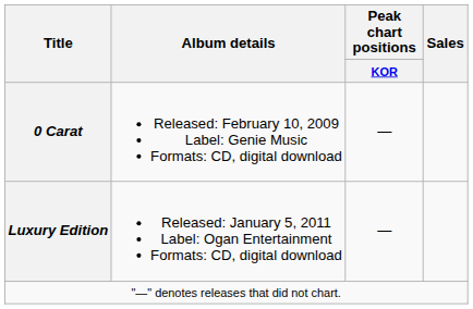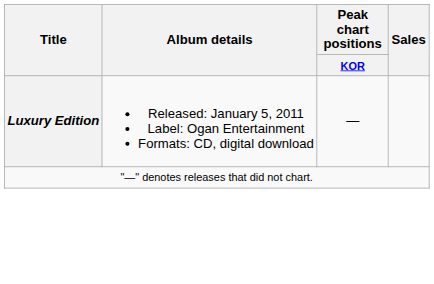- row: 0 Carat | Released: February 10, 2009 Label: Genie Music Formats: CD, digital download | —
